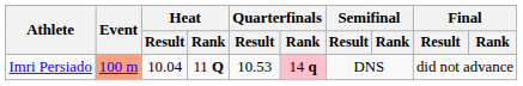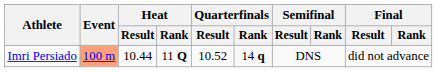Imri Persiado | Heat / Result: 10.04 -> 10.44
Imri Persiado | Quarterfinals / Result: 10.53 -> 10.52
Imri Persiado | Quarterfinals / Rank: pink background -> no background
